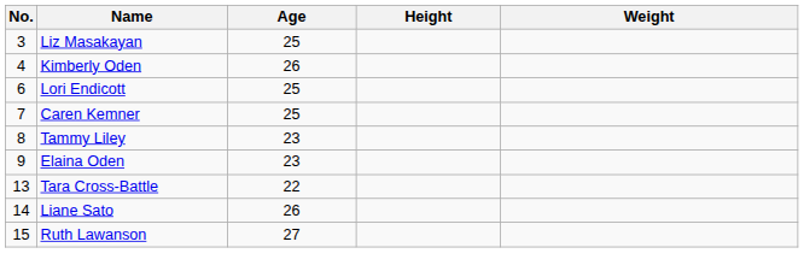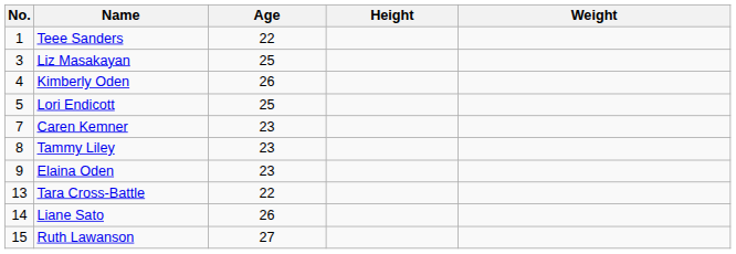+ row: 1 | Teee Sanders | 22
Lori Endicott | No.: 6 -> 5
Caren Kemner | Age: 25 -> 23
